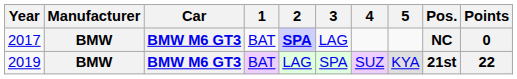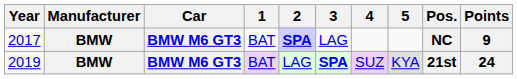2017 | Points: 0 -> 9
2019 | 3: normal -> bold
2019 | Points: 22 -> 24
